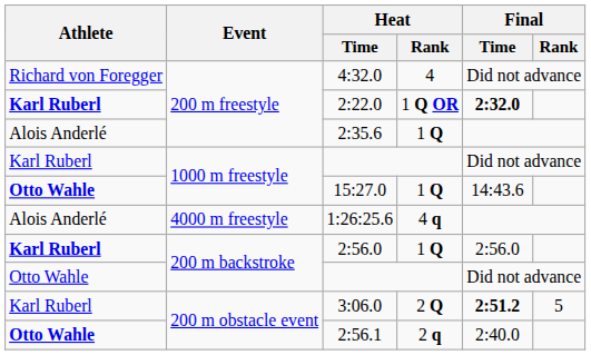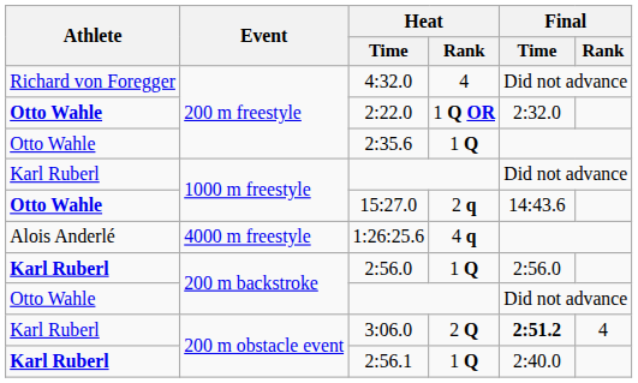2:22.0 | Athlete: Karl Ruberl -> Otto Wahle
2:22.0 | Final / Time: bold -> normal
2:35.6 | Athlete: Alois Anderlé -> Otto Wahle
15:27.0 | Heat / Rank: 1 Q -> 2 q
3:06.0 | Final / Rank: 5 -> 4
2:56.1 | Athlete: Otto Wahle -> Karl Ruberl
2:56.1 | Heat / Rank: 2 q -> 1 Q
